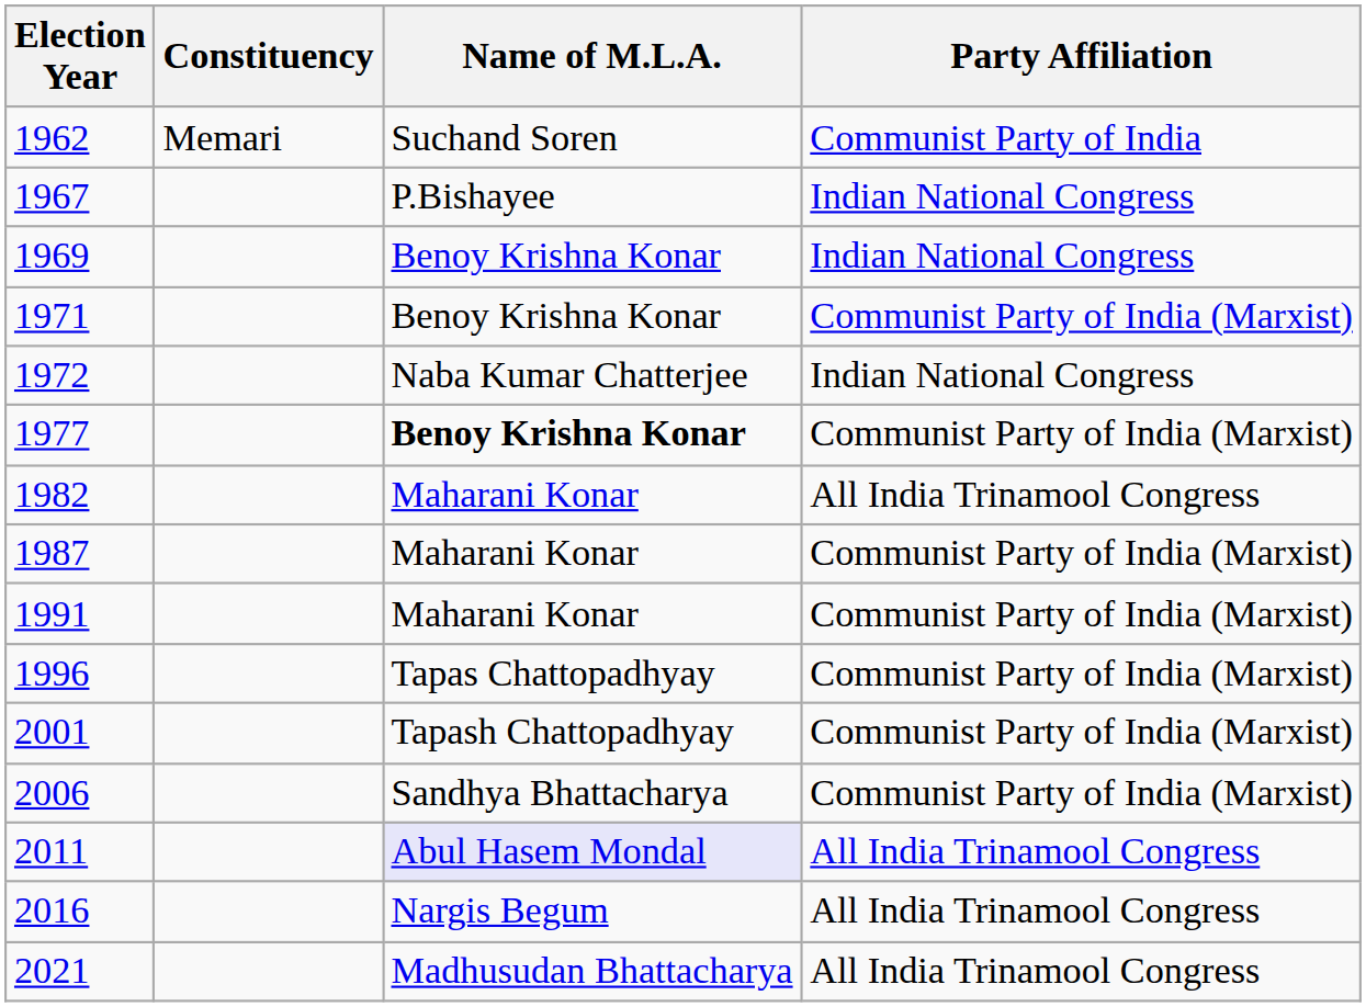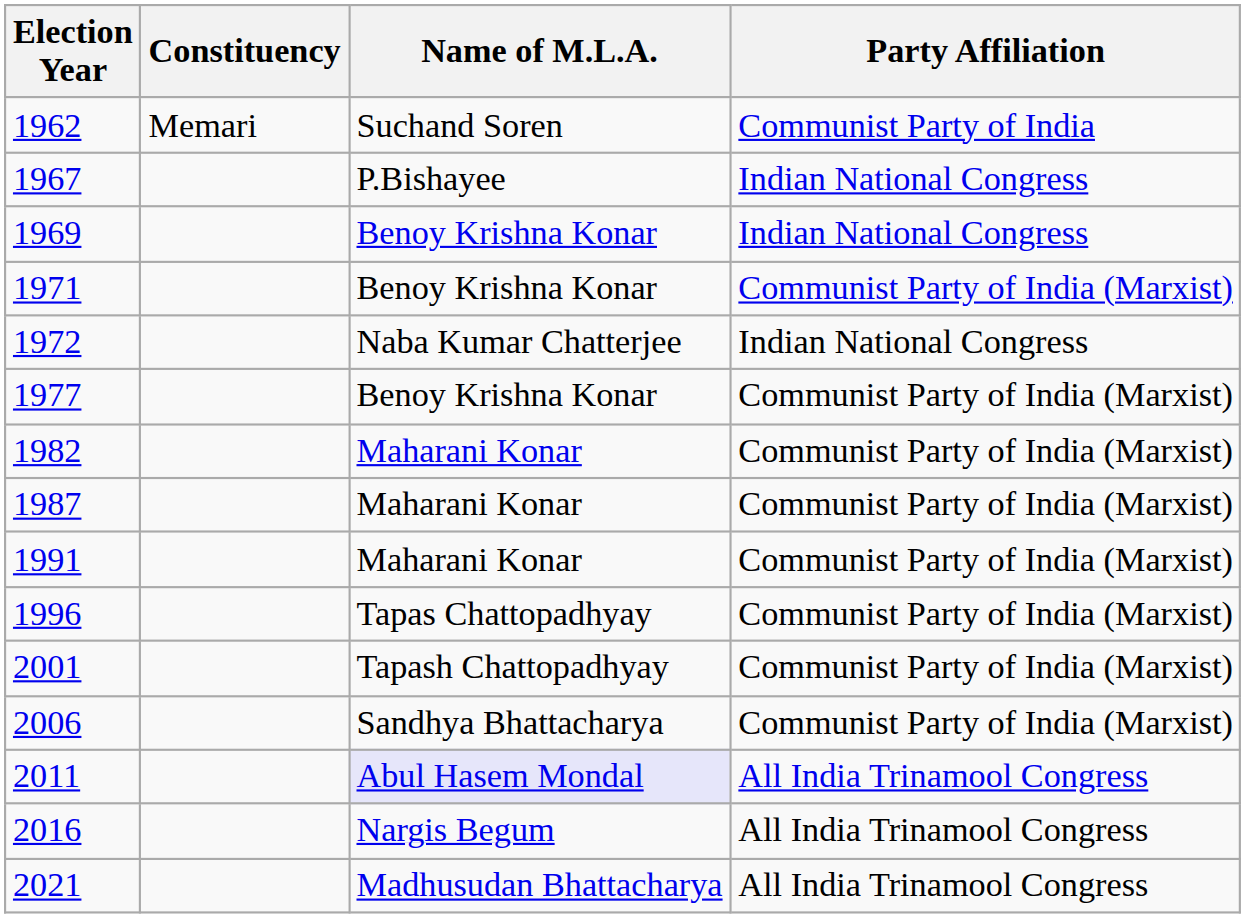1977 | Name of M.L.A.: bold -> normal
1982 | Party Affiliation: All India Trinamool Congress -> Communist Party of India (Marxist)
